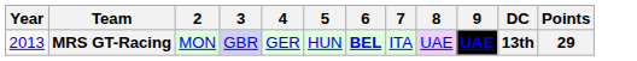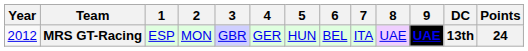+ column: 1 | ESP
MRS GT-Racing | Year: 2013 -> 2012
MRS GT-Racing | 6: bold -> normal
MRS GT-Racing | Points: 29 -> 24
